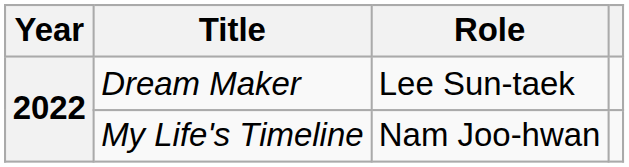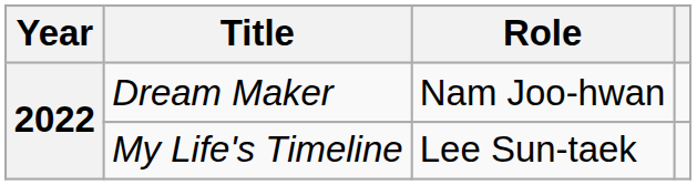Dream Maker | Role: Lee Sun-taek -> Nam Joo-hwan
My Life's Timeline | Role: Nam Joo-hwan -> Lee Sun-taek
